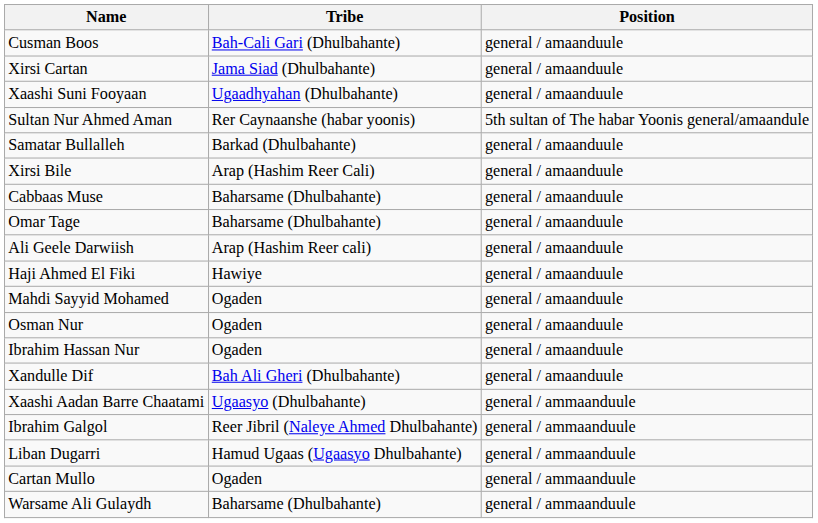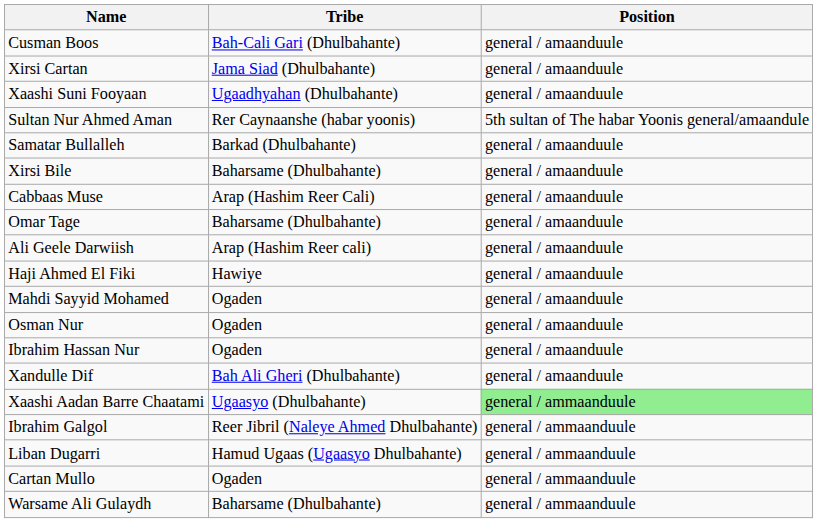Xirsi Bile | Tribe: Arap (Hashim Reer Cali) -> Baharsame (Dhulbahante)
Cabbaas Muse | Tribe: Baharsame (Dhulbahante) -> Arap (Hashim Reer Cali)
Xaashi Aadan Barre Chaatami | Position: no background -> lightgreen background
